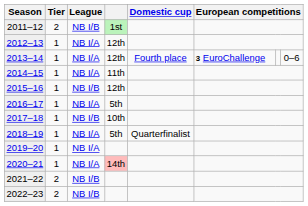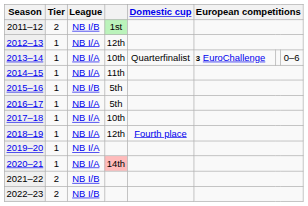2013–14 | column 4: 12th -> 10th
2013–14 | Domestic cup: Fourth place -> Quarterfinalist
2015–16 | column 4: 12th -> 5th
2017–18 | League: NB I/B -> NB I/A
2018–19 | column 4: 5th -> 12th
2018–19 | Domestic cup: Quarterfinalist -> Fourth place
